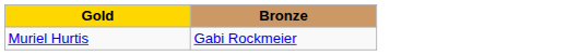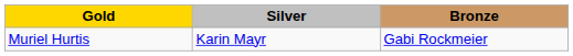+ column: Silver | Karin Mayr
